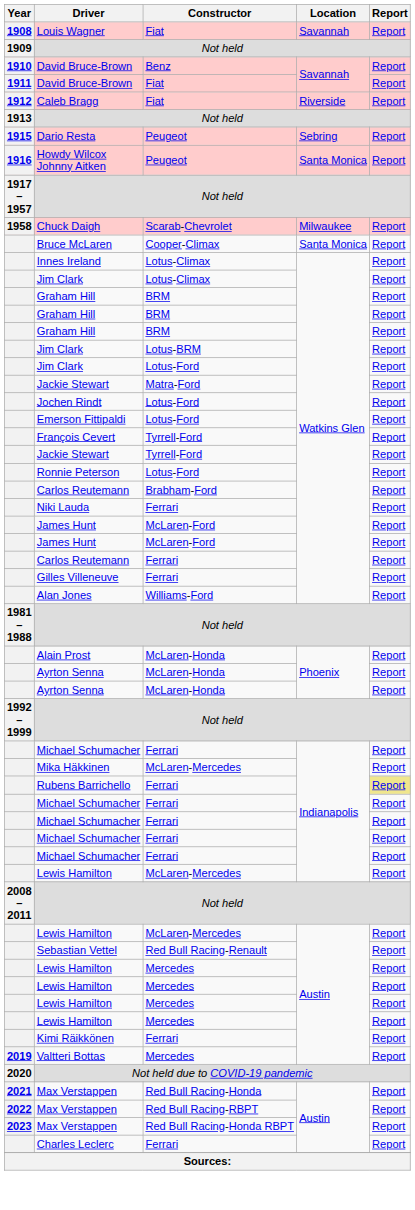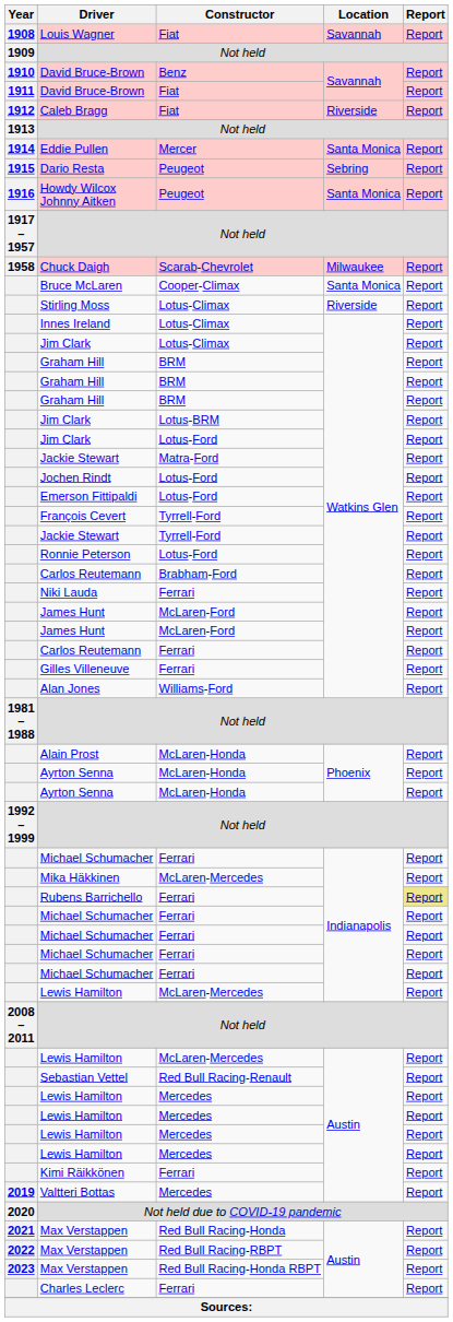+ row: 1914 | Eddie Pullen | Mercer | Santa Monica | Report
+ row: Stirling Moss | Lotus-Climax | Riverside | Report
